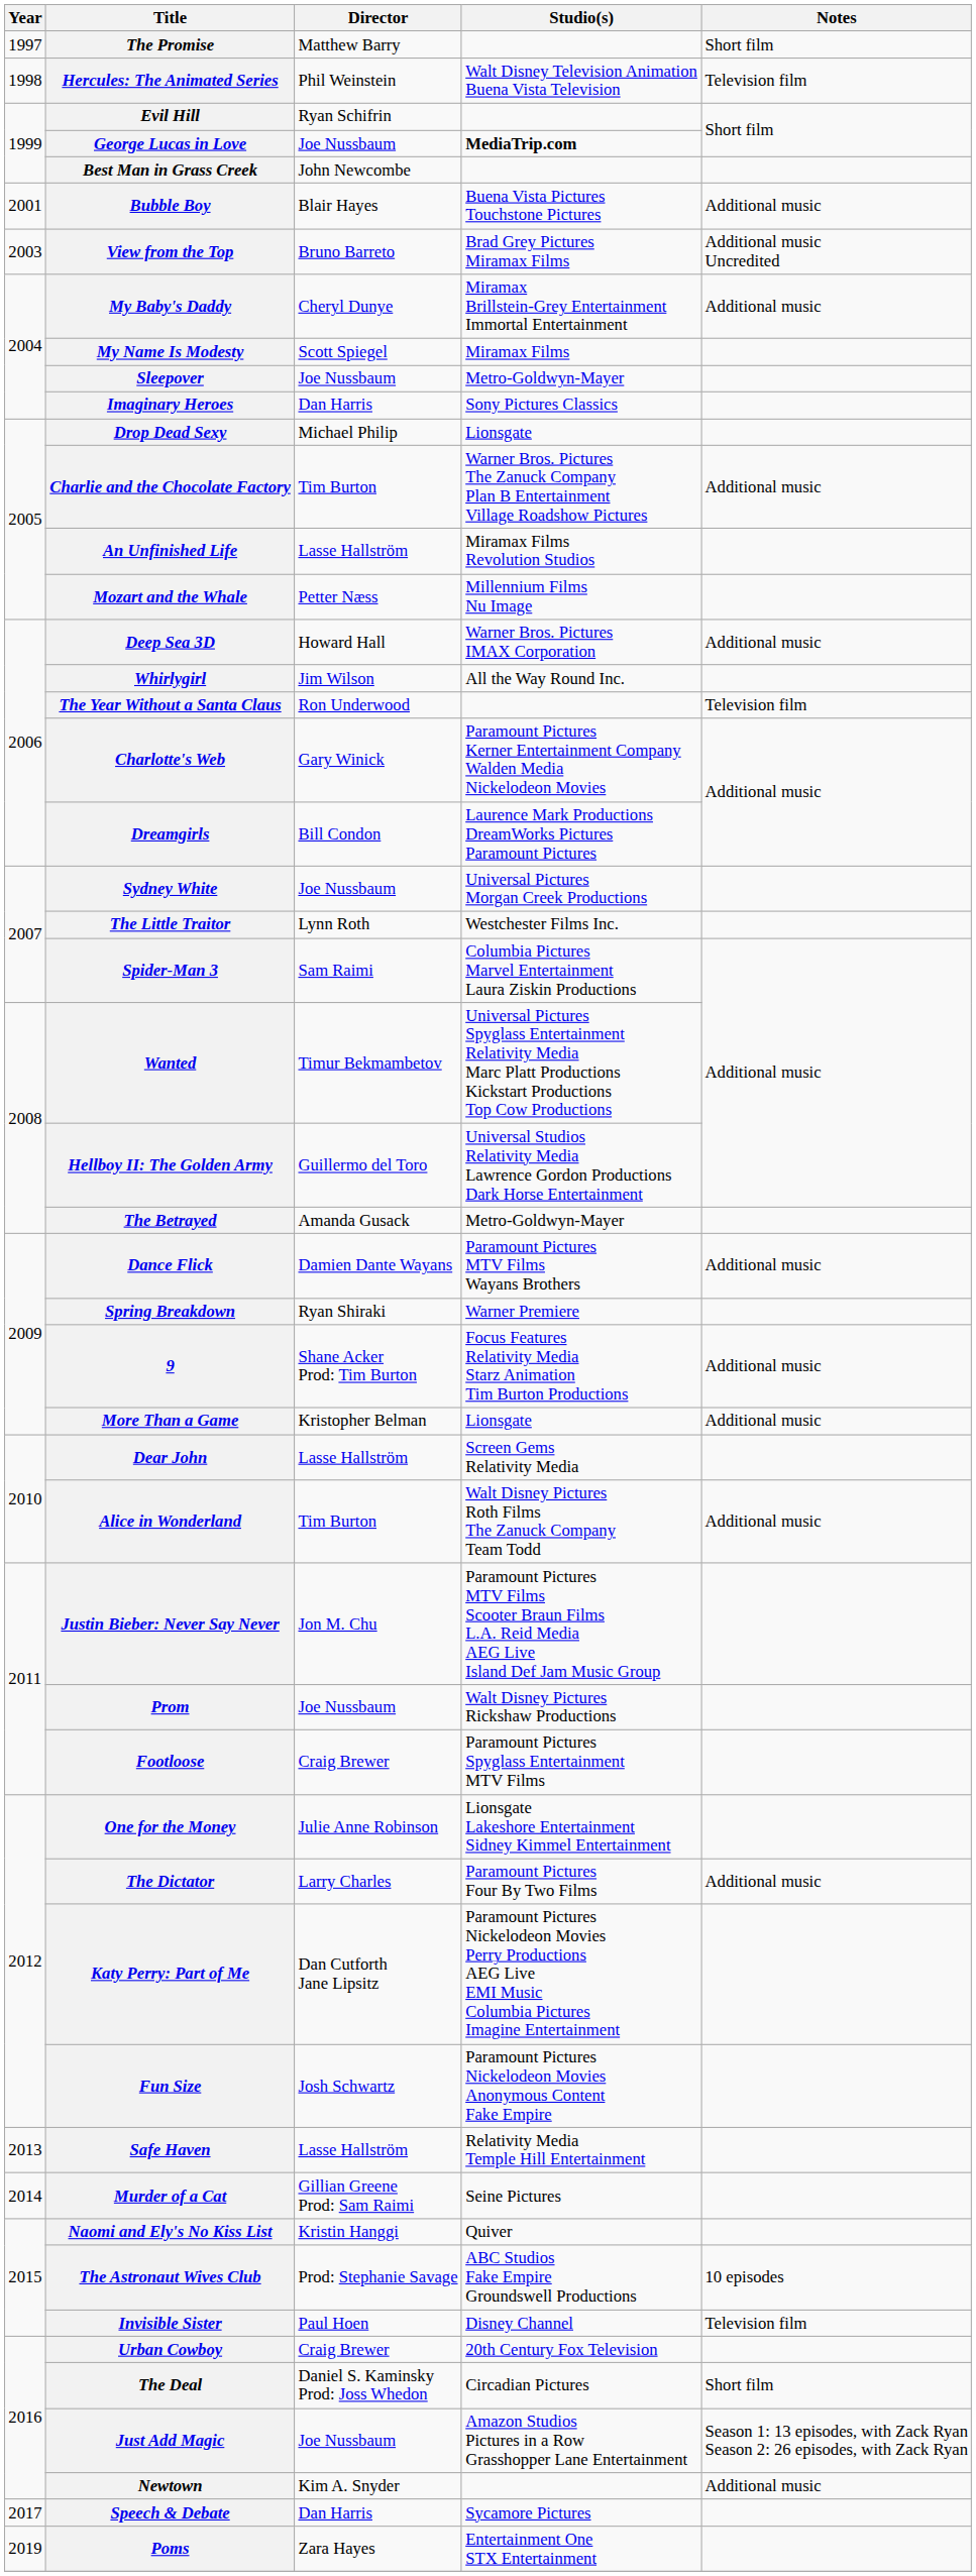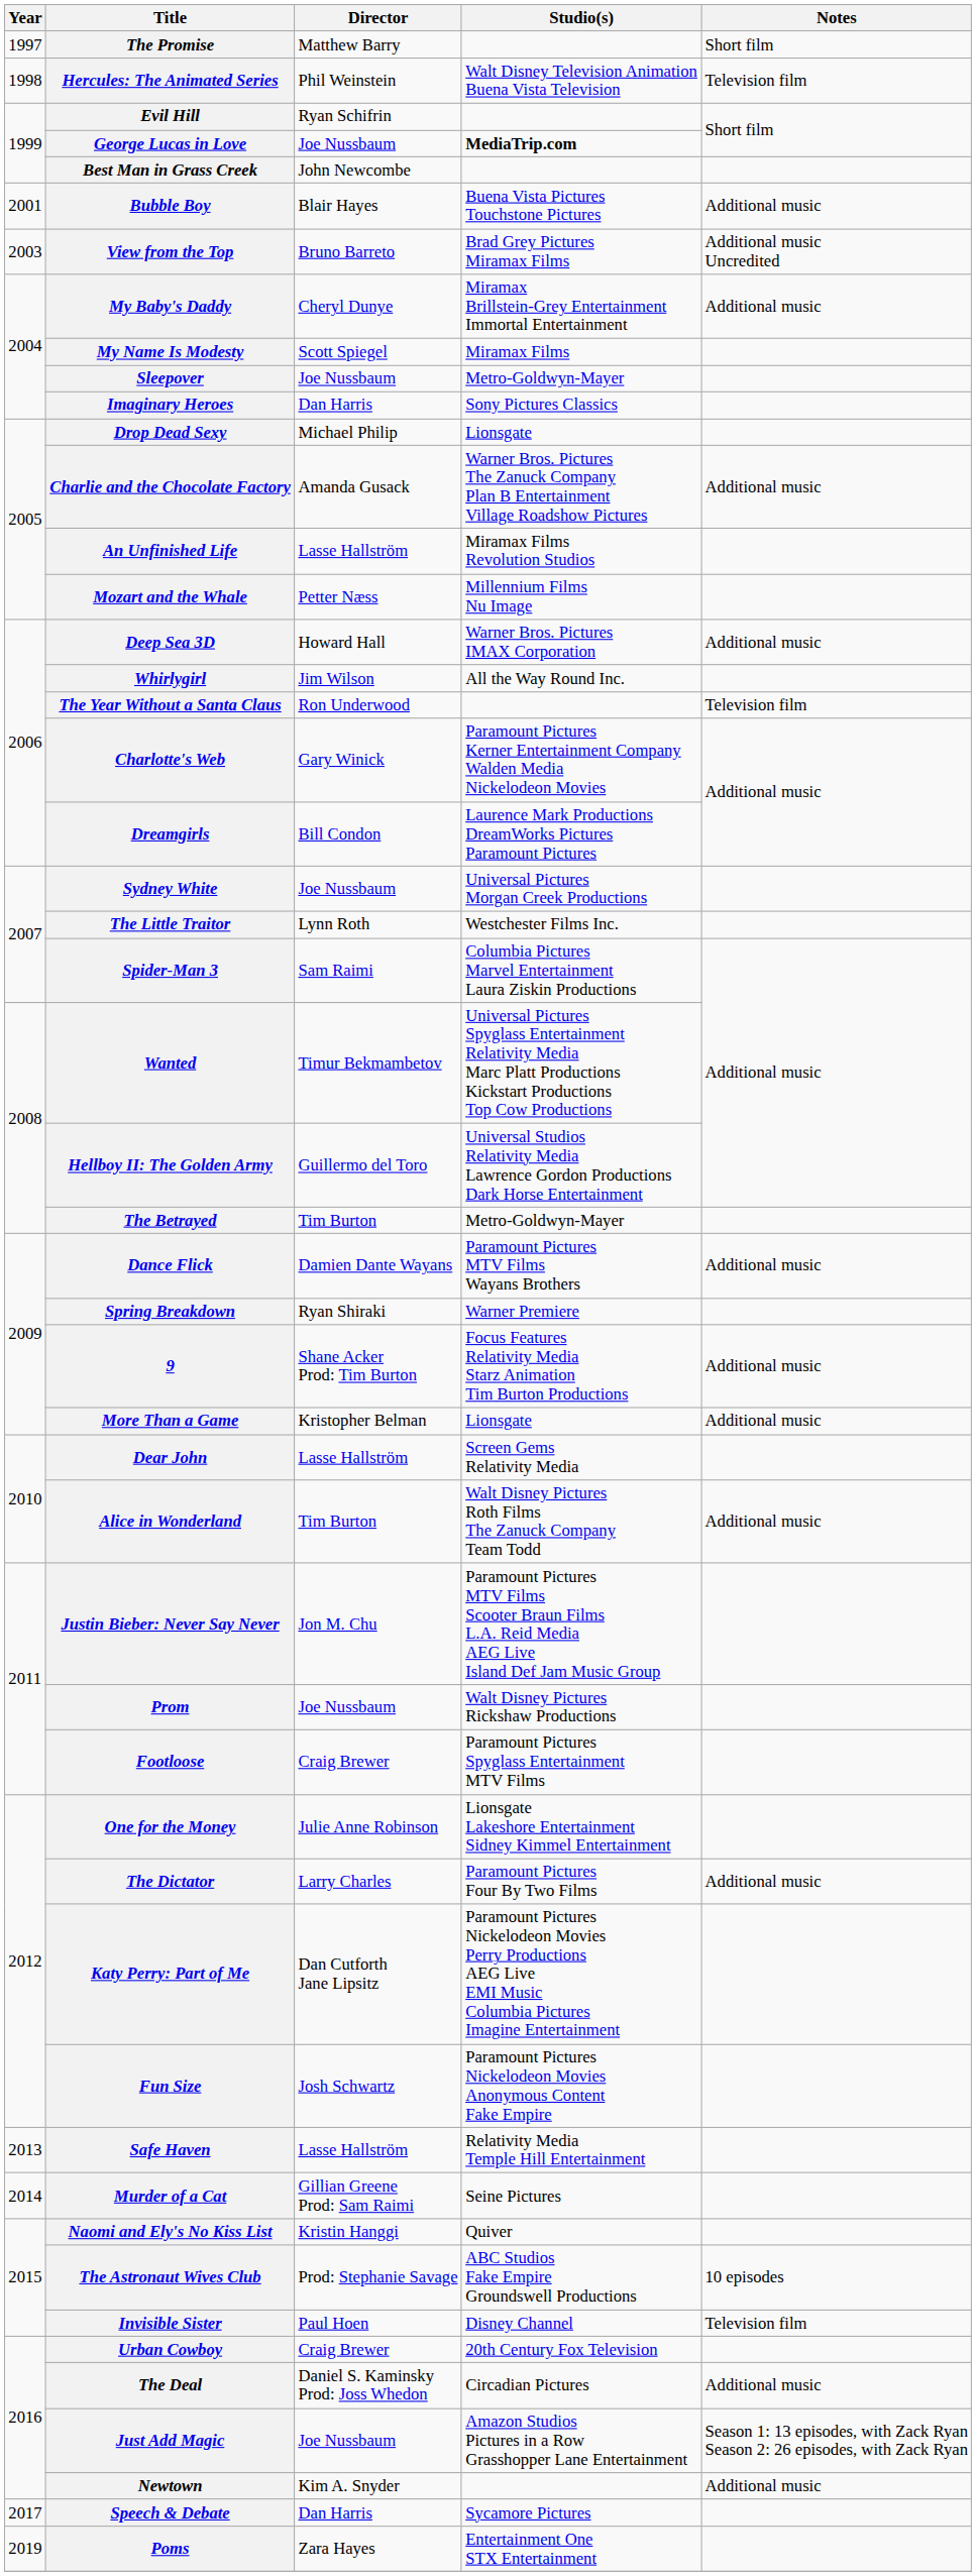Charlie and the Chocolate Factory | Director: Tim Burton -> Amanda Gusack
The Betrayed | Director: Amanda Gusack -> Tim Burton
The Deal | Notes: Short film -> Additional music
